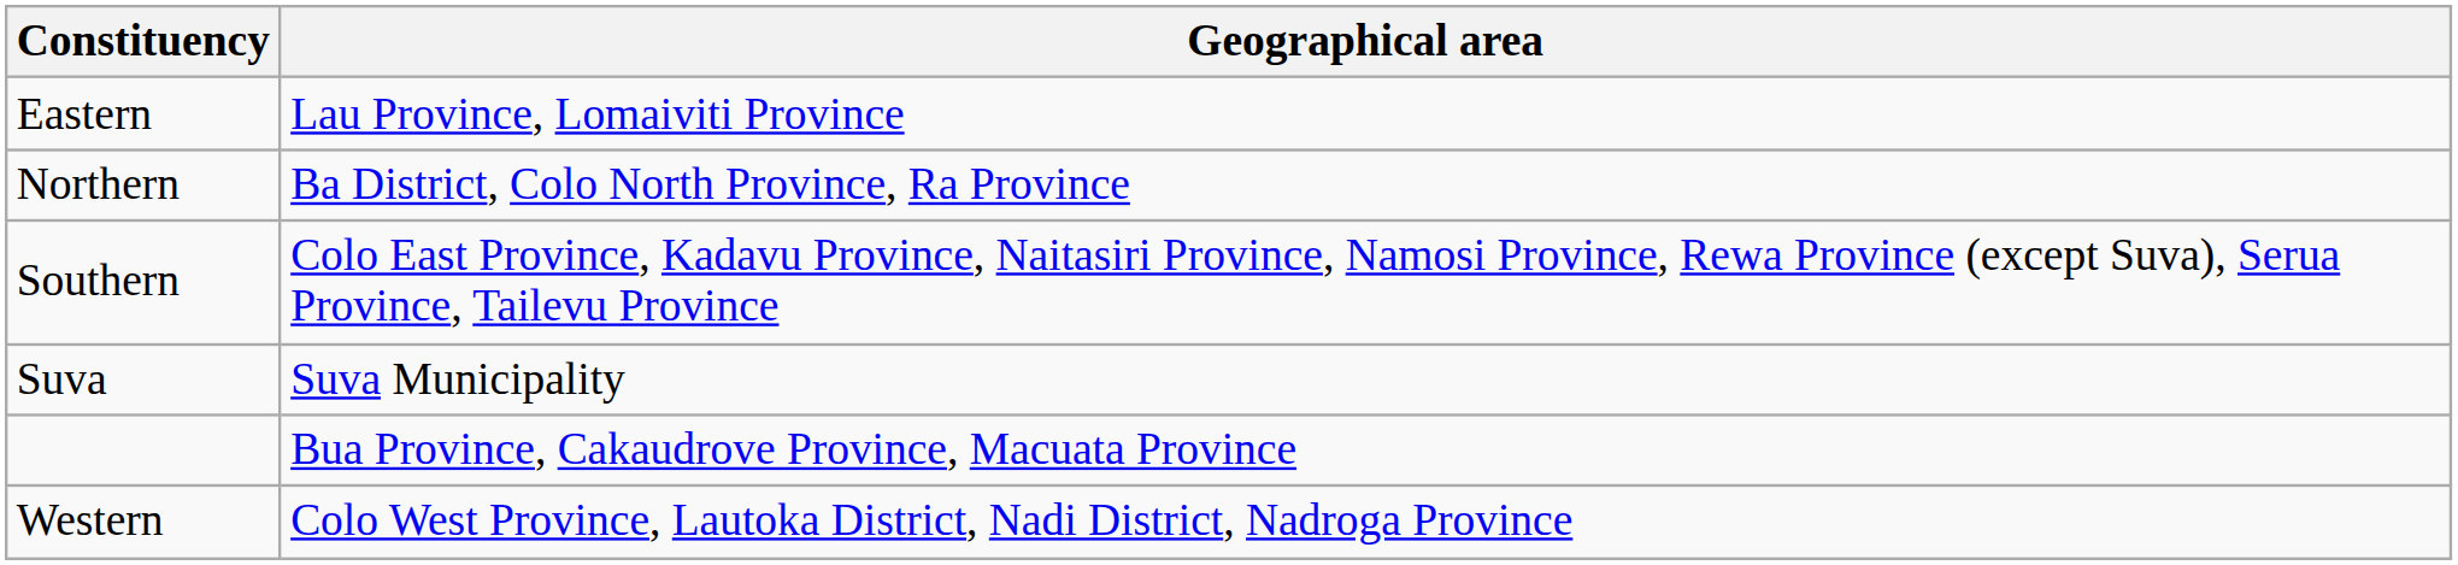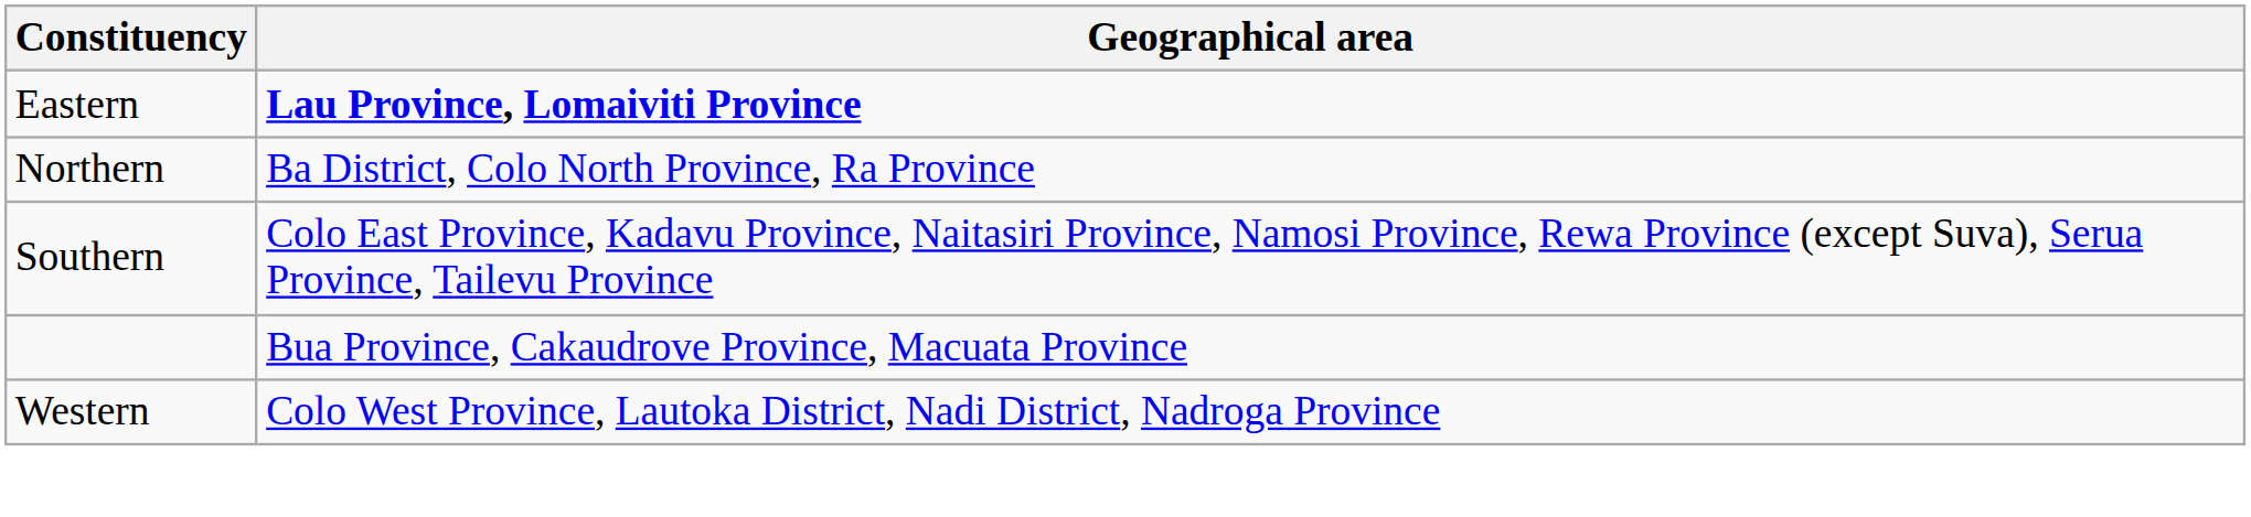Eastern | Geographical area: normal -> bold
- row: Suva | Suva Municipality
